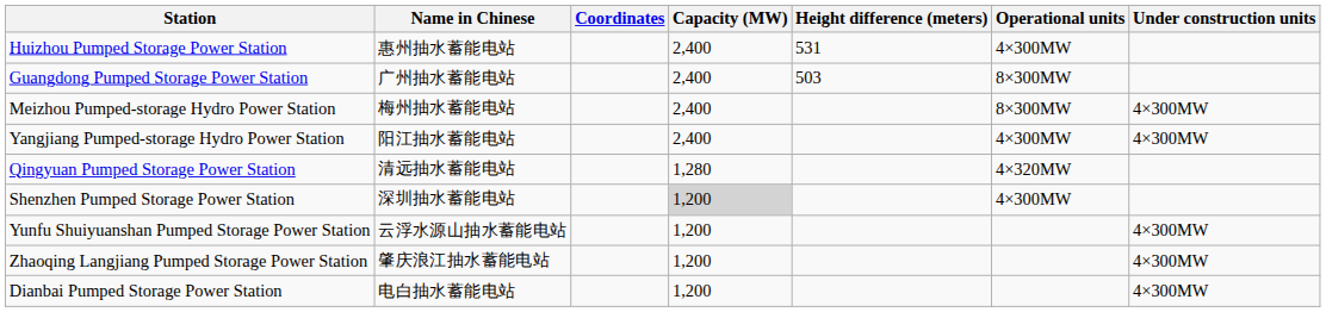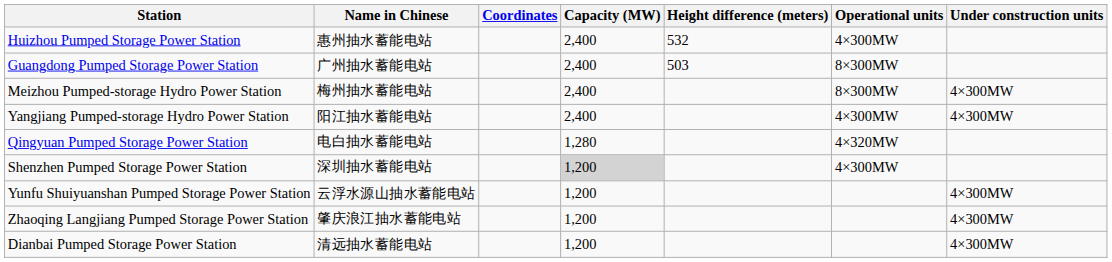Huizhou Pumped Storage Power Station | Height difference (meters): 531 -> 532
Qingyuan Pumped Storage Power Station | Name in Chinese: 清远抽水蓄能电站 -> 电白抽水蓄能电站
Dianbai Pumped Storage Power Station | Name in Chinese: 电白抽水蓄能电站 -> 清远抽水蓄能电站
